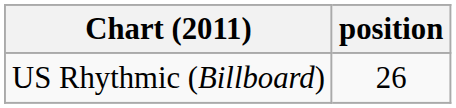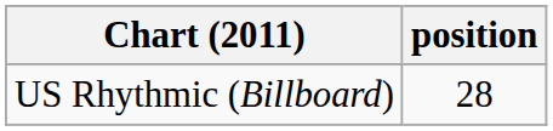US Rhythmic (Billboard) | position: 26 -> 28
